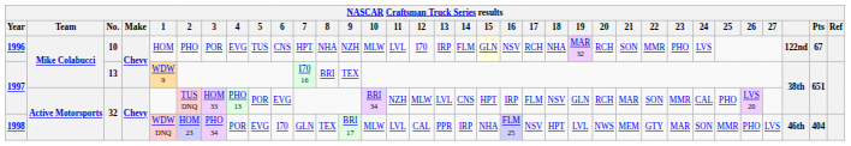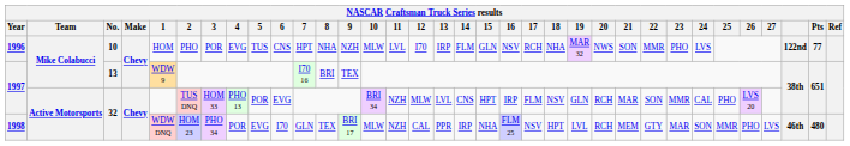1996 | 15: lightyellow background -> no background
1996 | 20: RCH -> NWS
1996 | Pts: 67 -> 77
1998 | 11: LVL -> NZH
1998 | 20: NWS -> RCH
1998 | Pts: 404 -> 480
